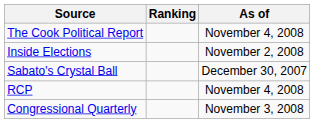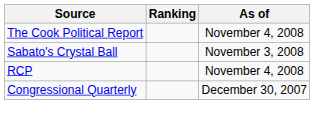- row: Inside Elections | November 2, 2008
Sabato's Crystal Ball | As of: December 30, 2007 -> November 3, 2008
Congressional Quarterly | As of: November 3, 2008 -> December 30, 2007
